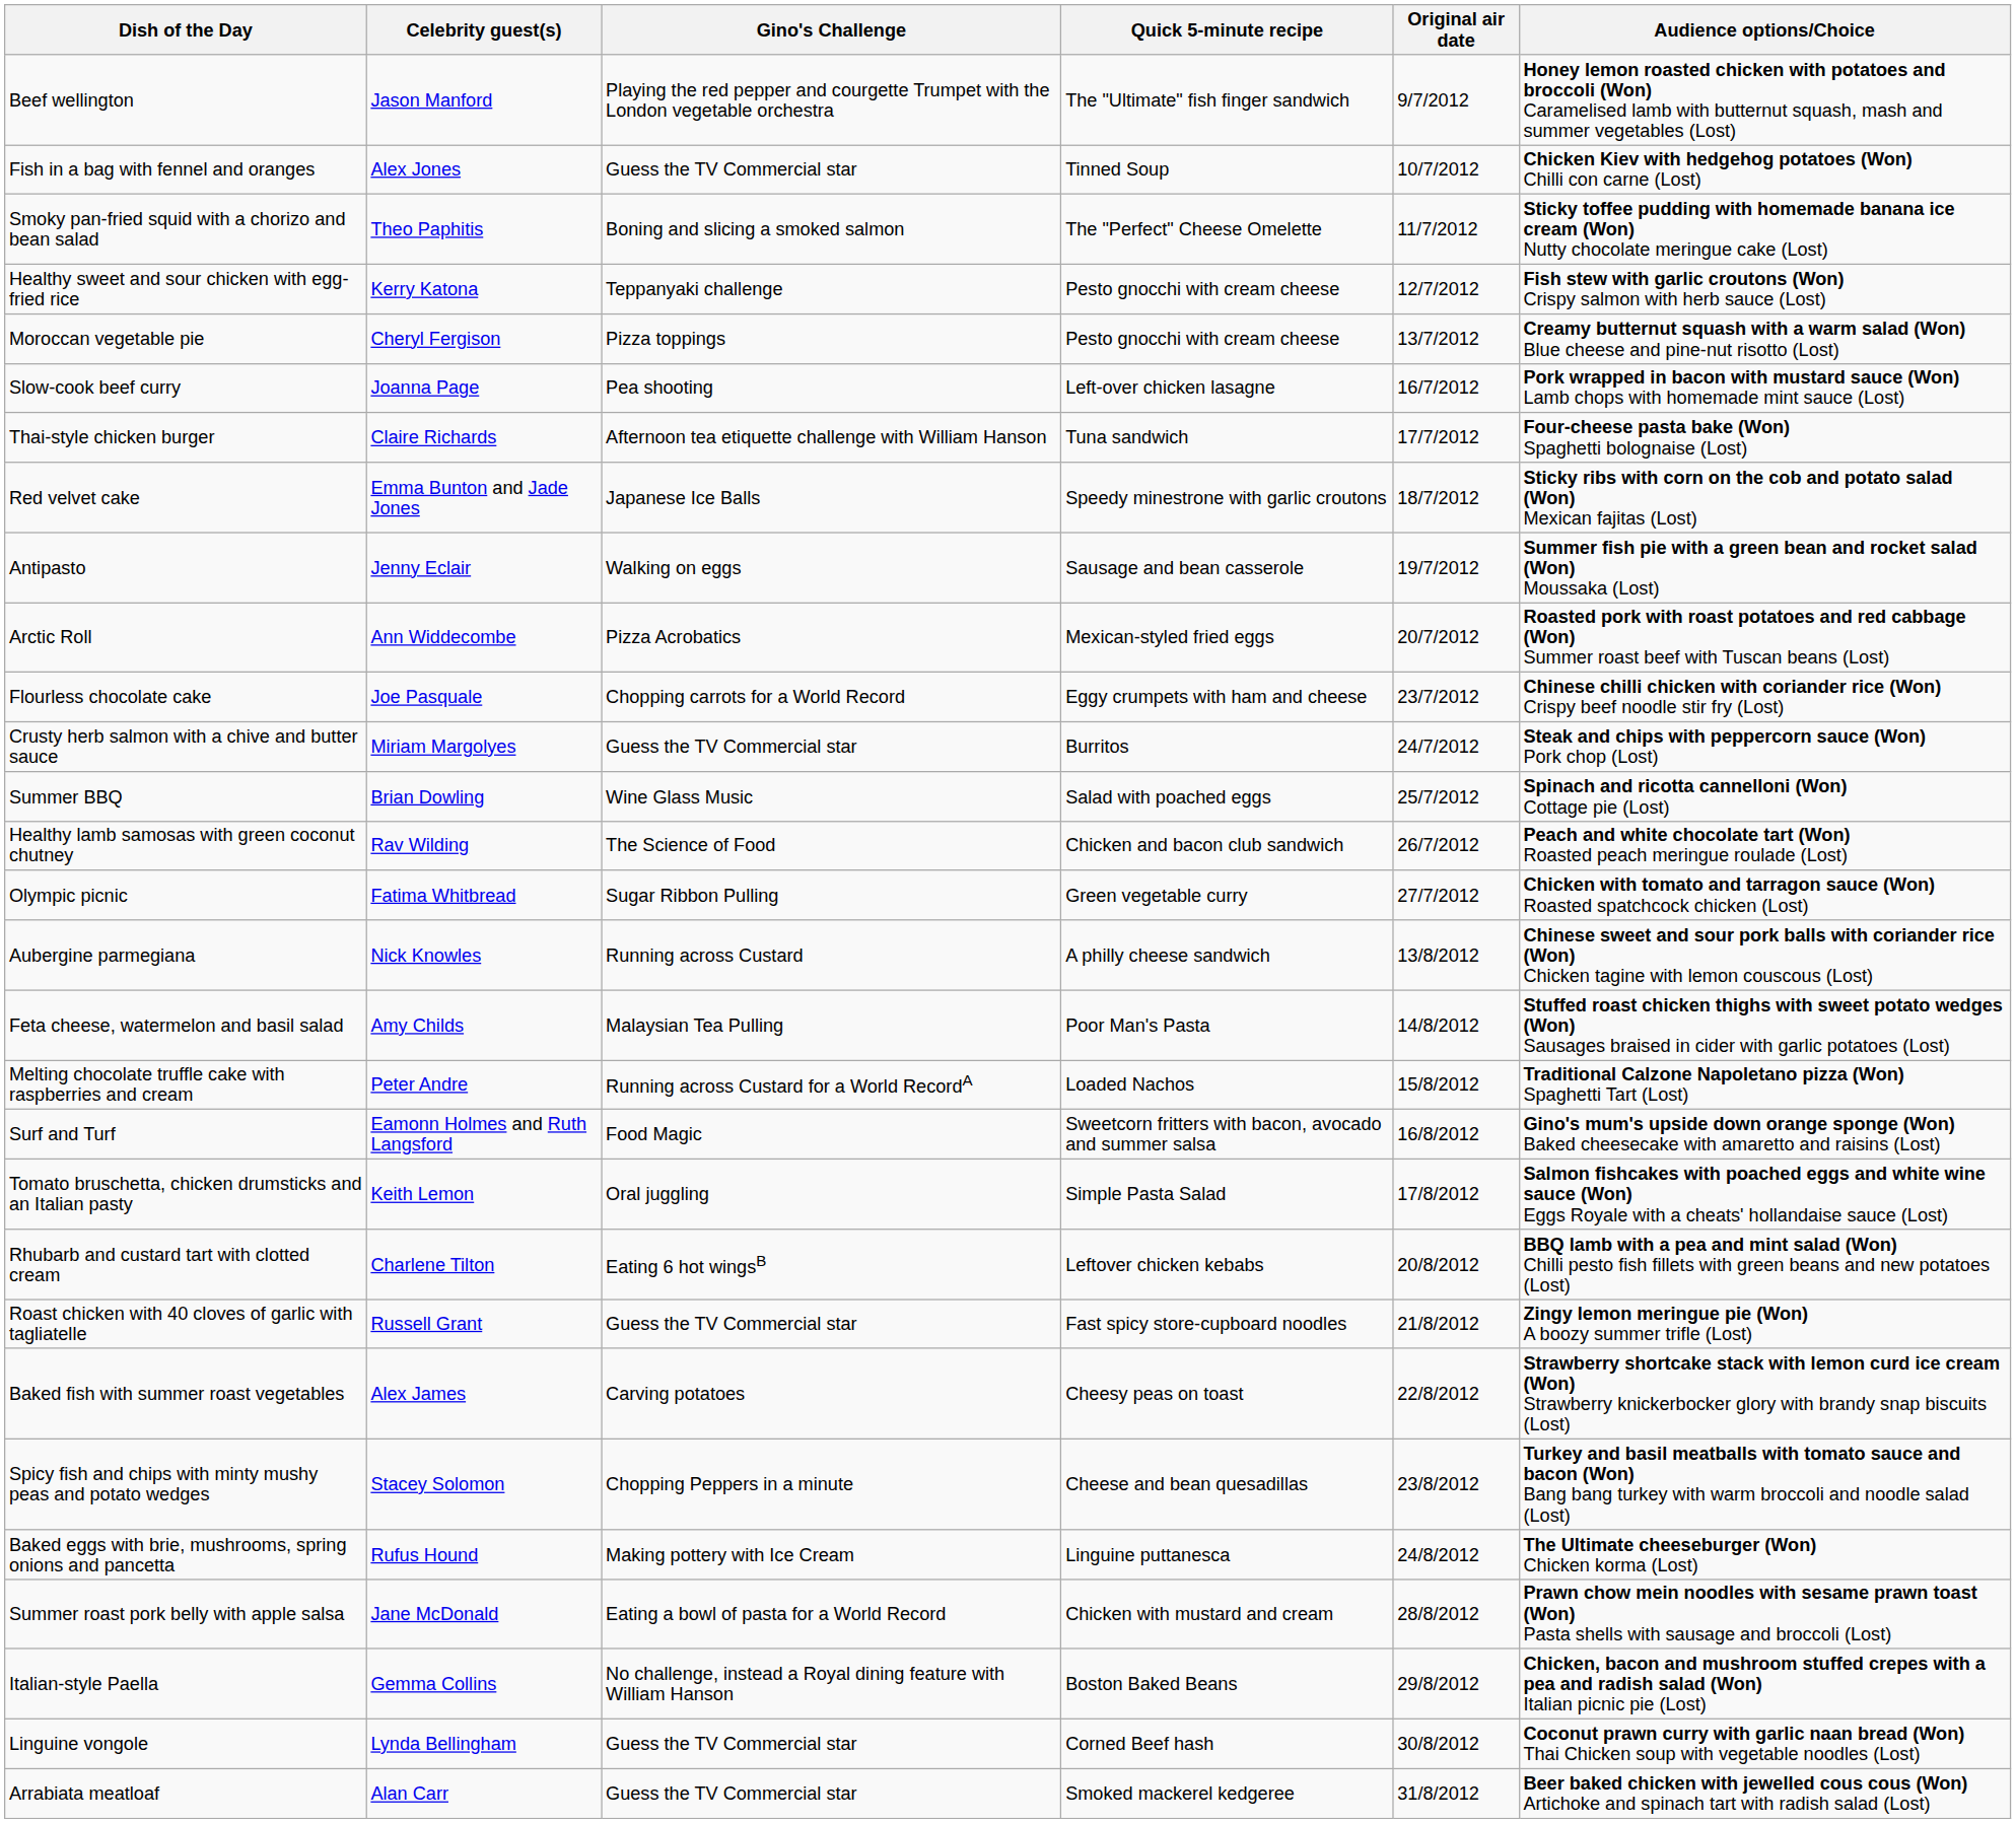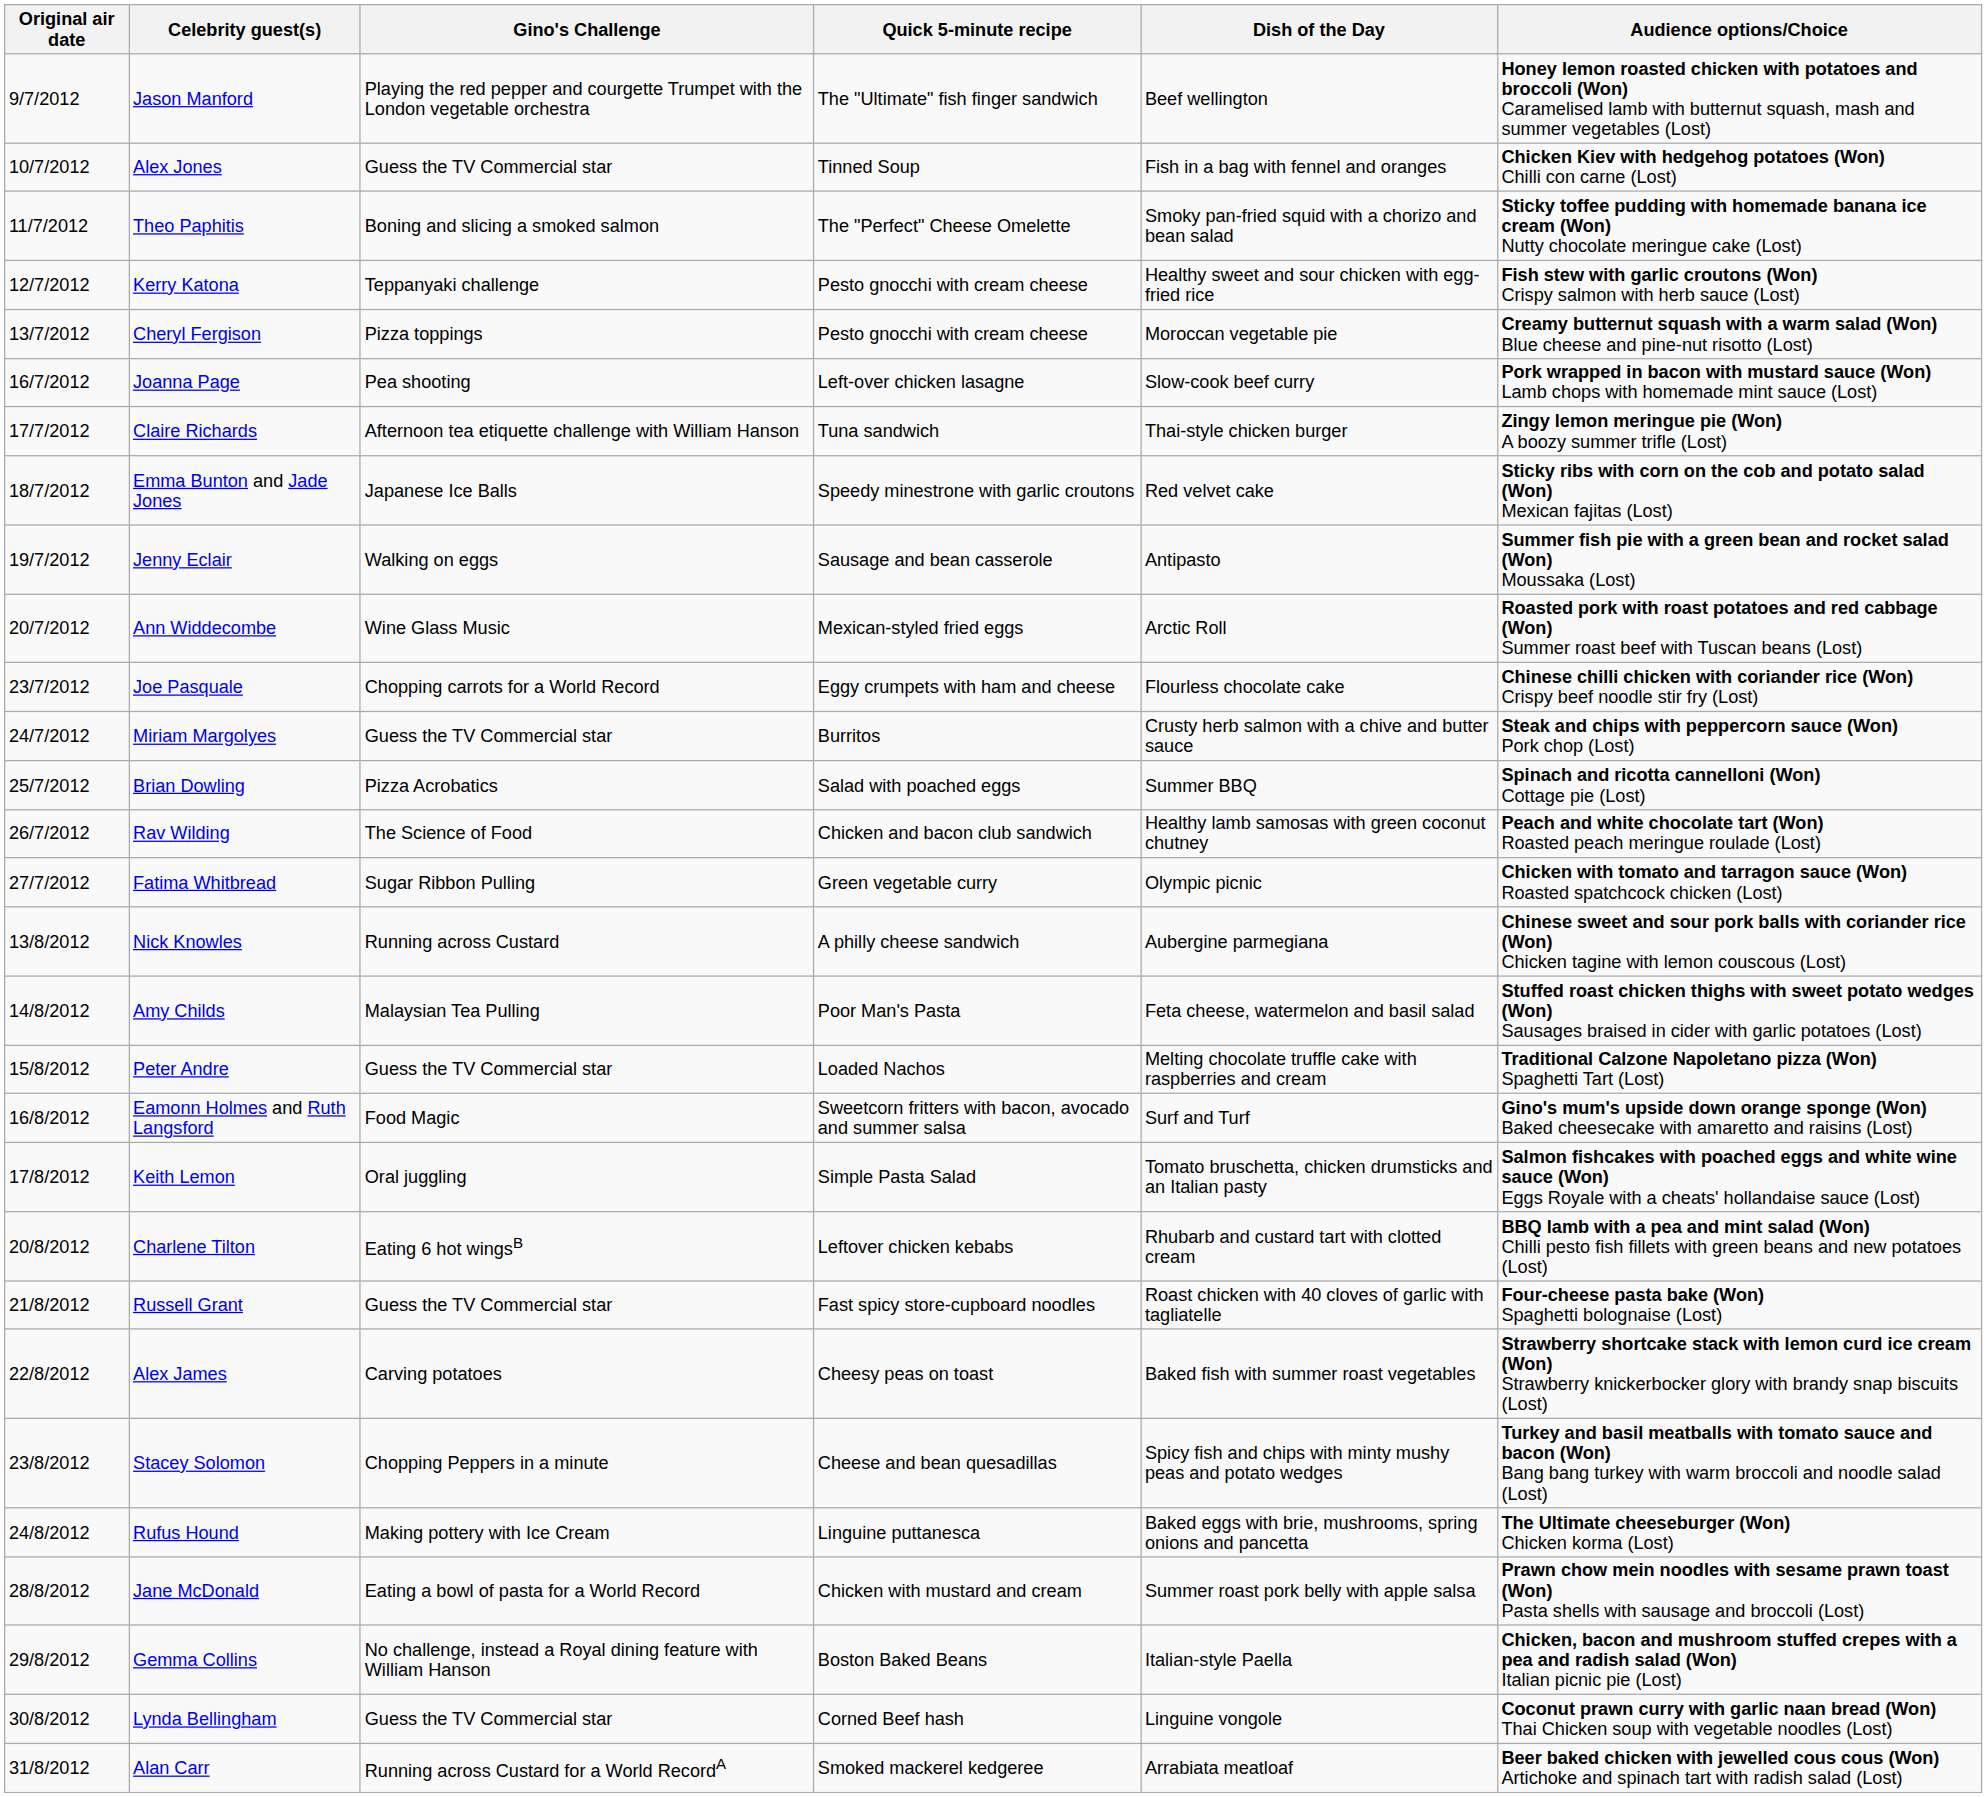columns swapped: Original air date <-> Dish of the Day
Claire Richards | Audience options/Choice: Four-cheese pasta bake (Won) Spaghetti bolognaise (Lost) -> Zingy lemon meringue pie (Won) A boozy summer trifle (Lost)
Ann Widdecombe | Gino's Challenge: Pizza Acrobatics -> Wine Glass Music
Brian Dowling | Gino's Challenge: Wine Glass Music -> Pizza Acrobatics
Peter Andre | Gino's Challenge: Running across Custard for a World RecordA -> Guess the TV Commercial star
Russell Grant | Audience options/Choice: Zingy lemon meringue pie (Won) A boozy summer trifle (Lost) -> Four-cheese pasta bake (Won) Spaghetti bolognaise (Lost)
Alan Carr | Gino's Challenge: Guess the TV Commercial star -> Running across Custard for a World RecordA
